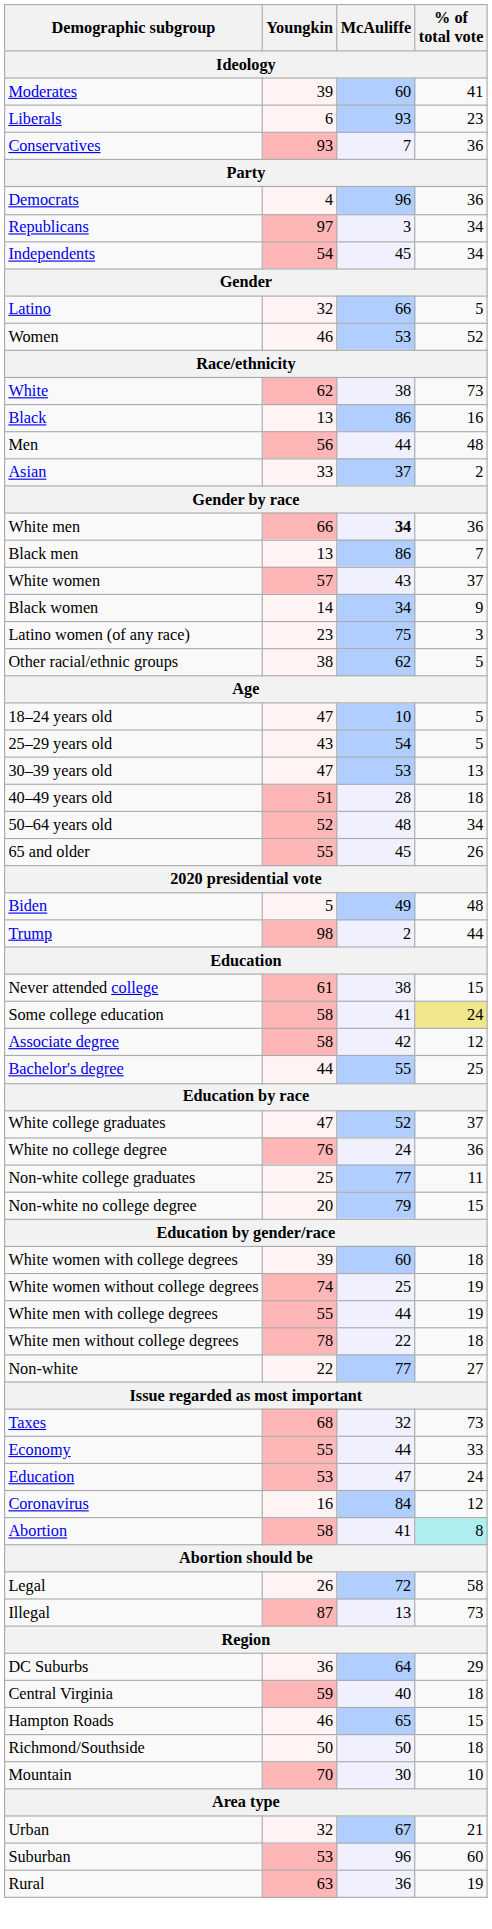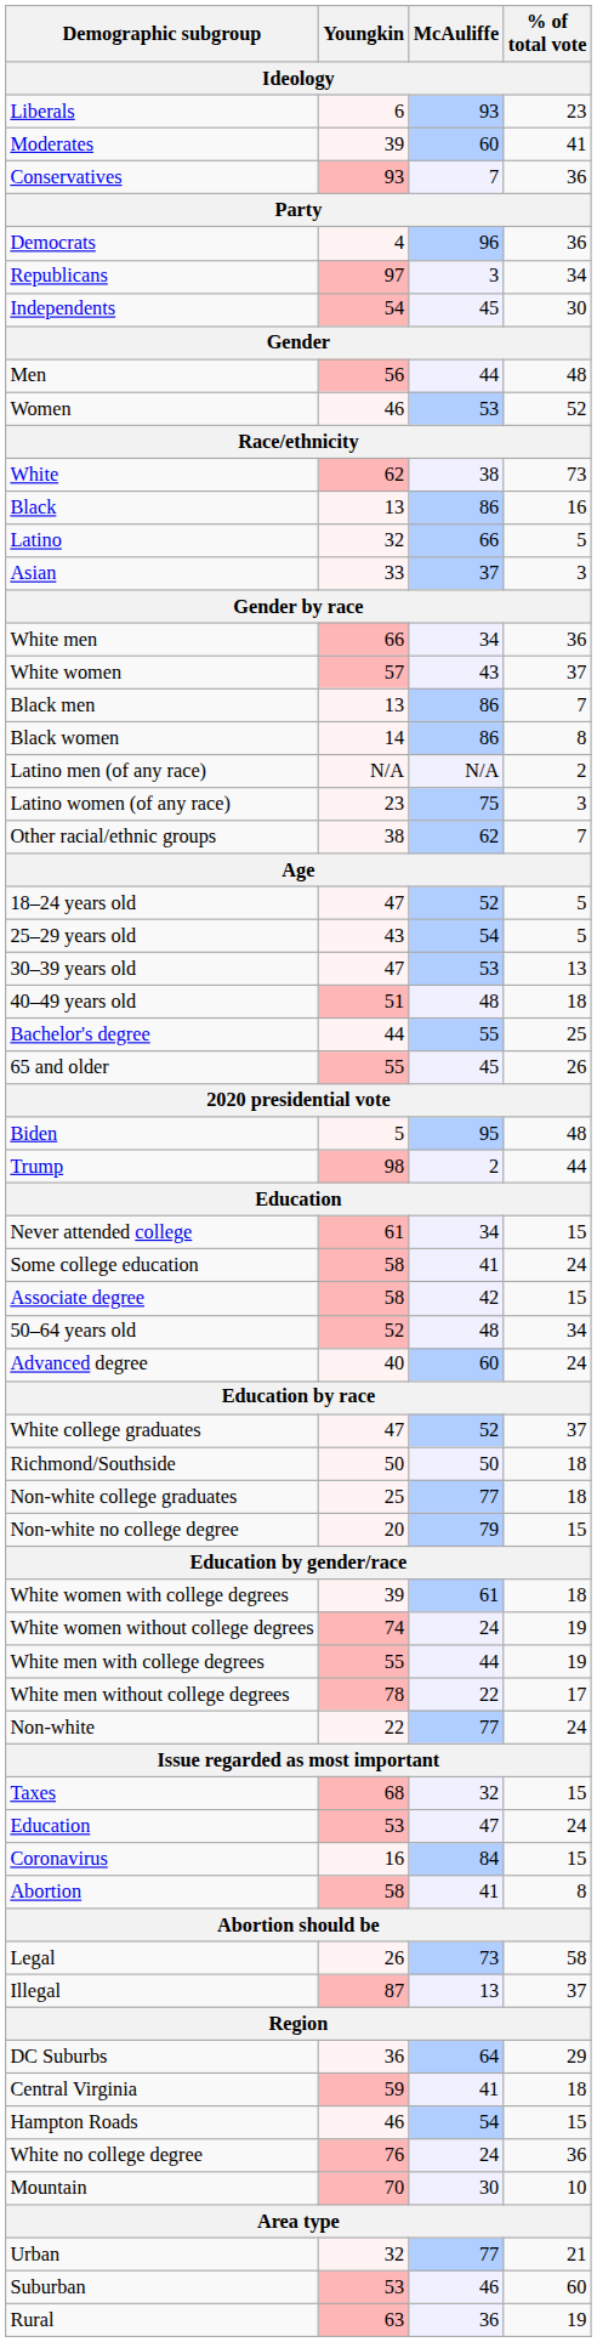rows swapped: Liberals <-> Moderates
Independents | % of total vote: 34 -> 30
rows swapped: Men <-> Latino
Asian | % of total vote: 2 -> 3
White men | McAuliffe: bold -> normal
rows swapped: White women <-> Black men
Black women | McAuliffe: 34 -> 86
Black women | % of total vote: 9 -> 8
+ row: Latino men (of any race) | N/A | N/A | 2
Other racial/ethnic groups | % of total vote: 5 -> 7
18–24 years old | McAuliffe: 10 -> 52
40–49 years old | McAuliffe: 28 -> 48
rows swapped: 50–64 years old <-> Bachelor's degree
Biden | McAuliffe: 49 -> 95
Never attended college | McAuliffe: 38 -> 34
Some college education | % of total vote: khaki background -> no background
Associate degree | % of total vote: 12 -> 15
+ row: Advanced degree | 40 | 60 | 24
rows swapped: White no college degree <-> Richmond/Southside
Non-white college graduates | % of total vote: 11 -> 18
White women with college degrees | McAuliffe: 60 -> 61
White women without college degrees | McAuliffe: 25 -> 24
White men without college degrees | % of total vote: 18 -> 17
Non-white | % of total vote: 27 -> 24
Taxes | % of total vote: 73 -> 15
- row: Economy | 55 | 44 | 33
Coronavirus | % of total vote: 12 -> 15
Abortion | % of total vote: paleturquoise background -> no background
Legal | McAuliffe: 72 -> 73
Illegal | % of total vote: 73 -> 37
Central Virginia | McAuliffe: 40 -> 41
Hampton Roads | McAuliffe: 65 -> 54
Urban | McAuliffe: 67 -> 77
Suburban | McAuliffe: 96 -> 46
